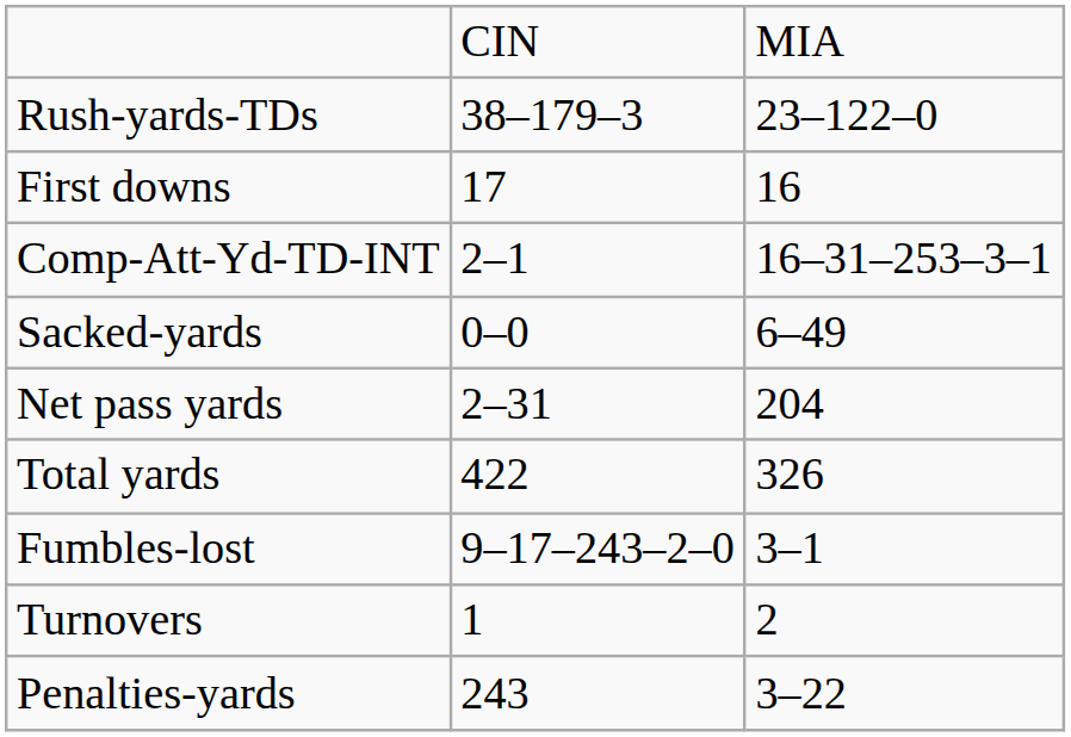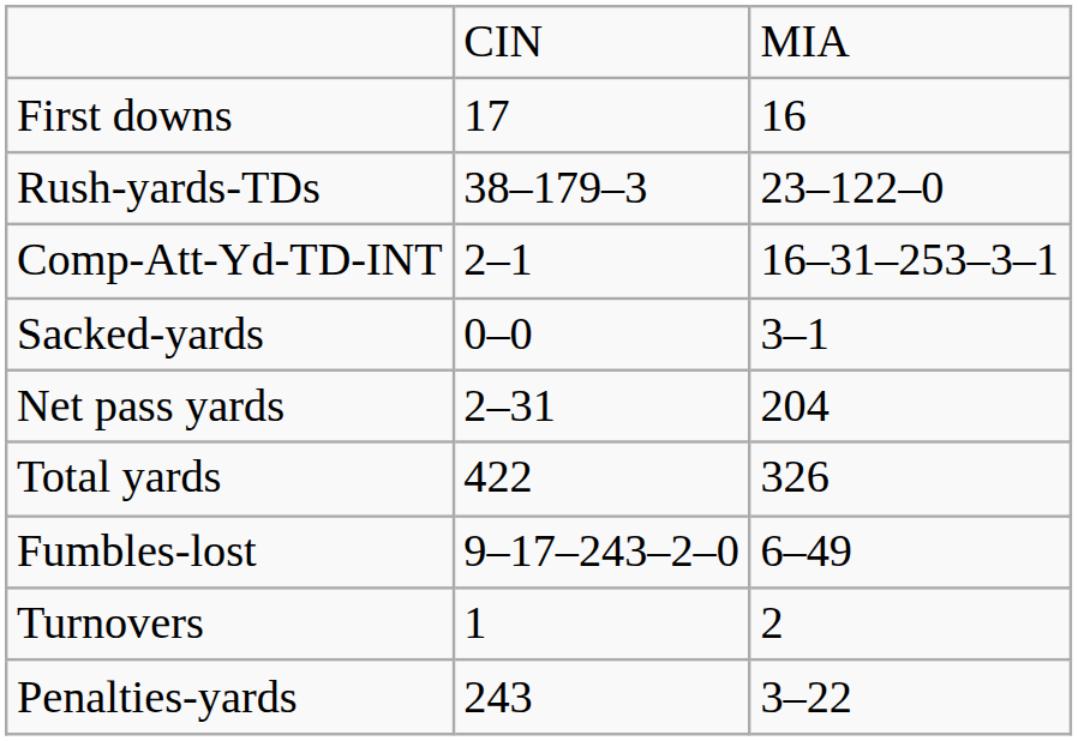rows swapped: First downs <-> Rush-yards-TDs
Sacked-yards | column 3: 6–49 -> 3–1
Fumbles-lost | column 3: 3–1 -> 6–49
